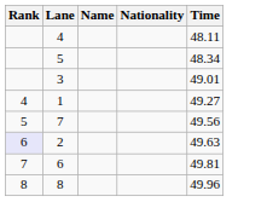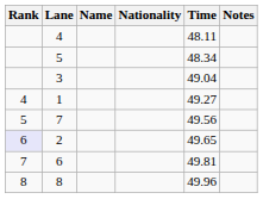+ column: Notes
3 | Time: 49.01 -> 49.04
2 | Time: 49.63 -> 49.65
